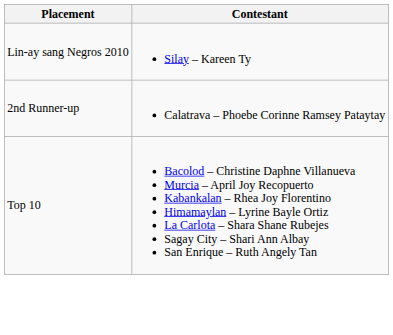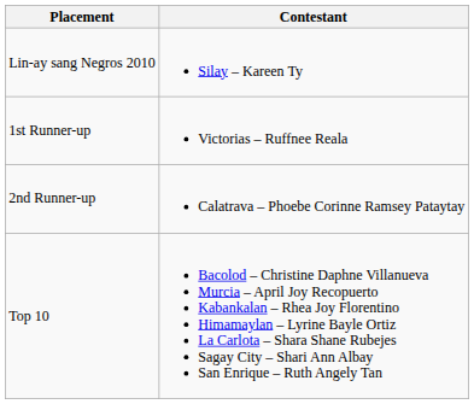+ row: 1st Runner-up | Victorias – Ruffnee Reala
